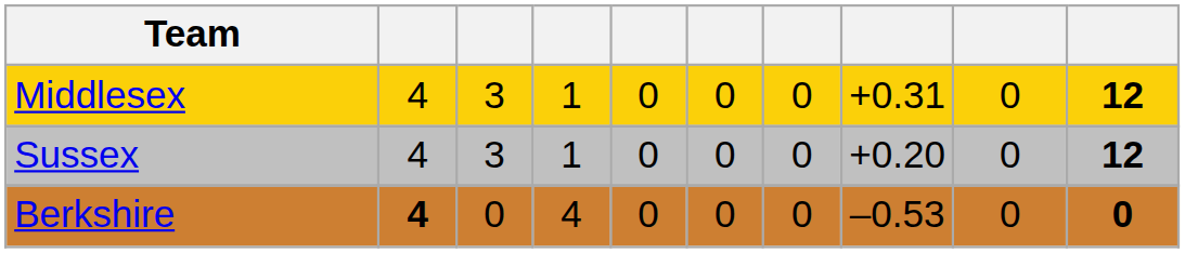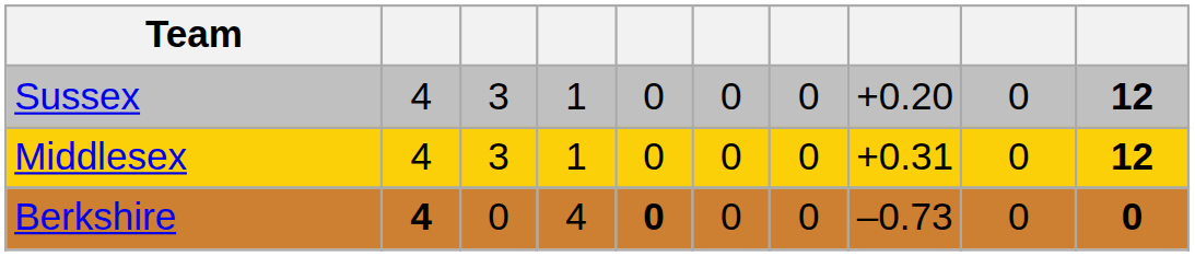rows swapped: Middlesex <-> Sussex
Berkshire | column 5: normal -> bold
Berkshire | column 8: –0.53 -> –0.73
